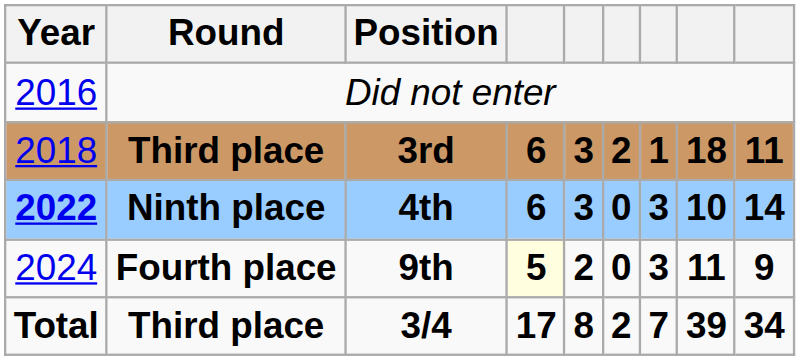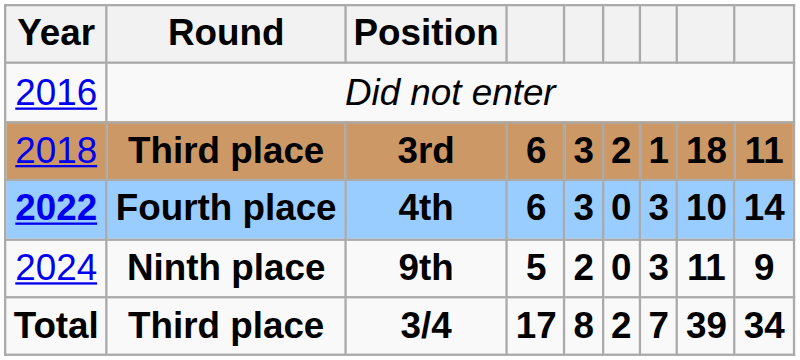4th | Round: Ninth place -> Fourth place
9th | Round: Fourth place -> Ninth place
9th | column 4: lightyellow background -> no background
